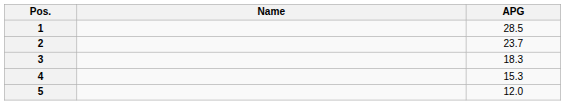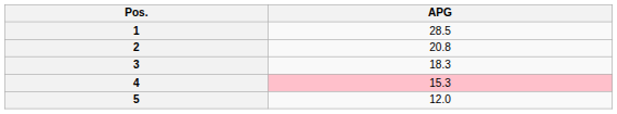- column: Name
2 | APG: 23.7 -> 20.8
4 | APG: no background -> pink background
